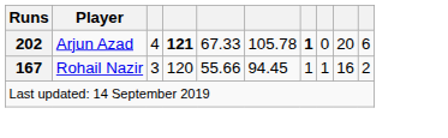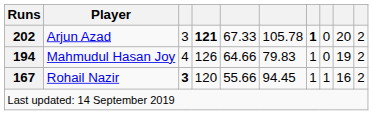Arjun Azad | column 3: 4 -> 3
Arjun Azad | column 10: 6 -> 2
+ row: 194 | Mahmudul Hasan Joy | 4 | 126 | 64.66 | 79.83 | 1 | 0 | 19 | 2
Rohail Nazir | column 3: normal -> bold
